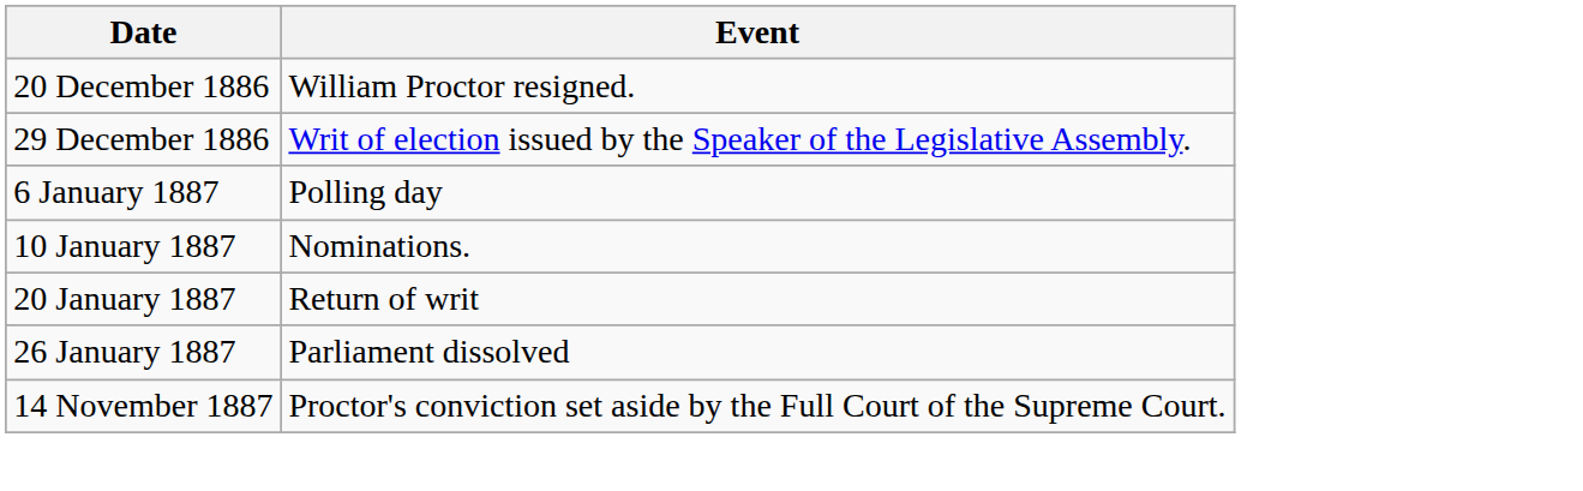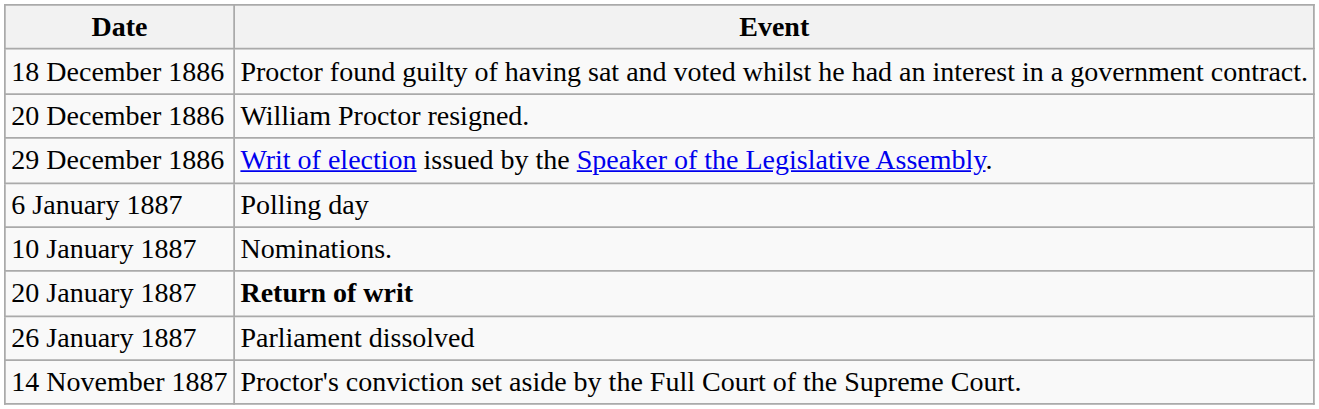+ row: 18 December 1886 | Proctor found guilty of having sat and voted whilst he had an interest in a government contract.
20 January 1887 | Event: normal -> bold
